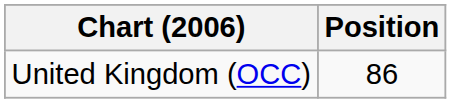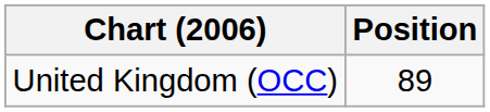United Kingdom (OCC) | Position: 86 -> 89
